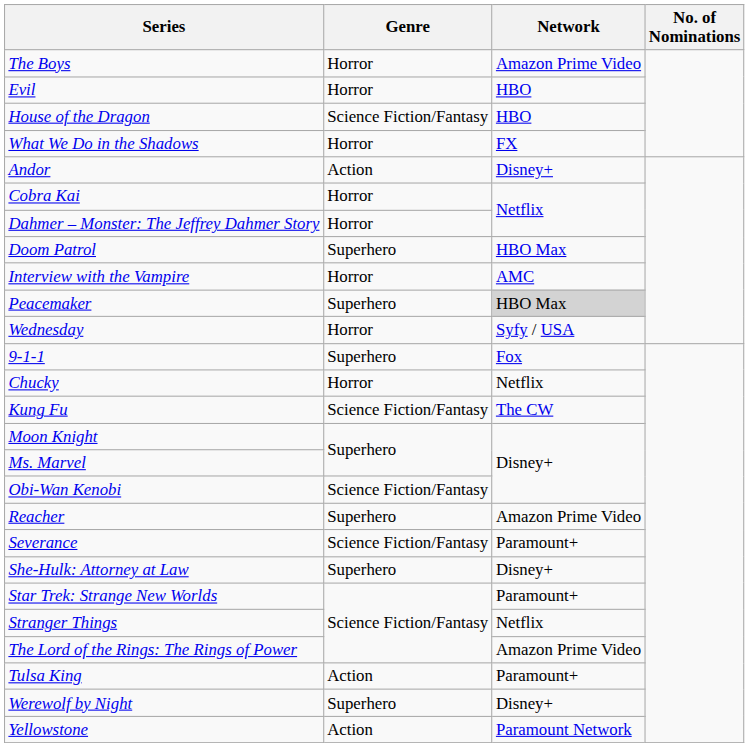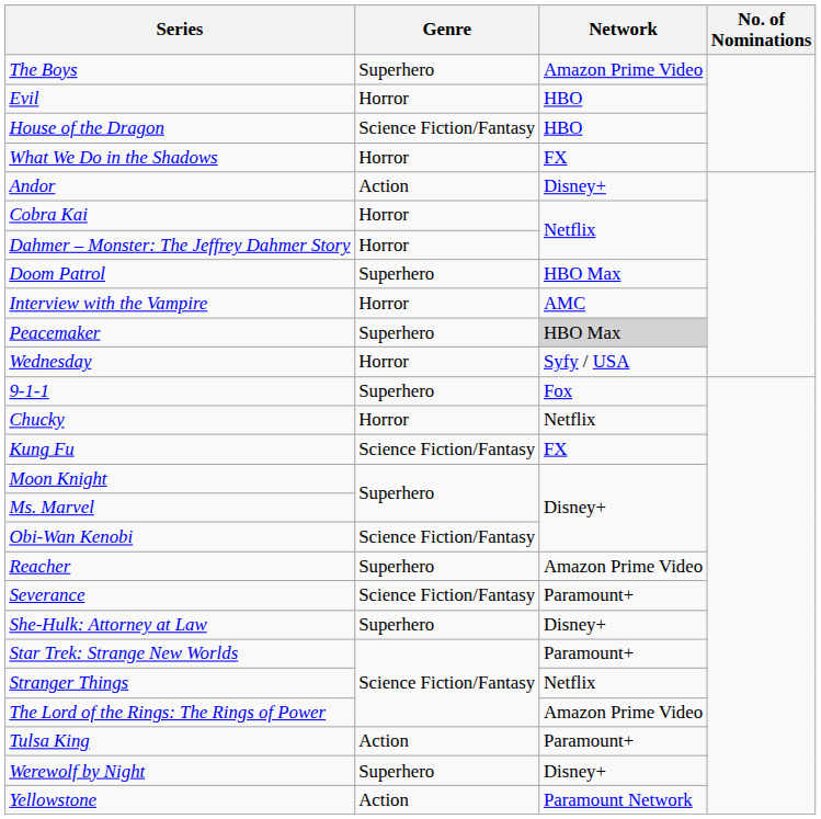The Boys | Genre: Horror -> Superhero
Kung Fu | Network: The CW -> FX
